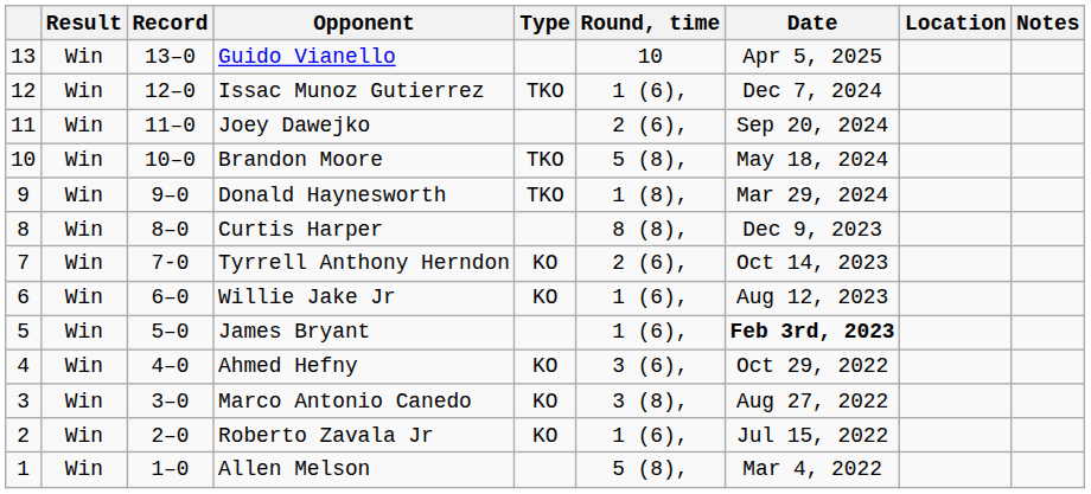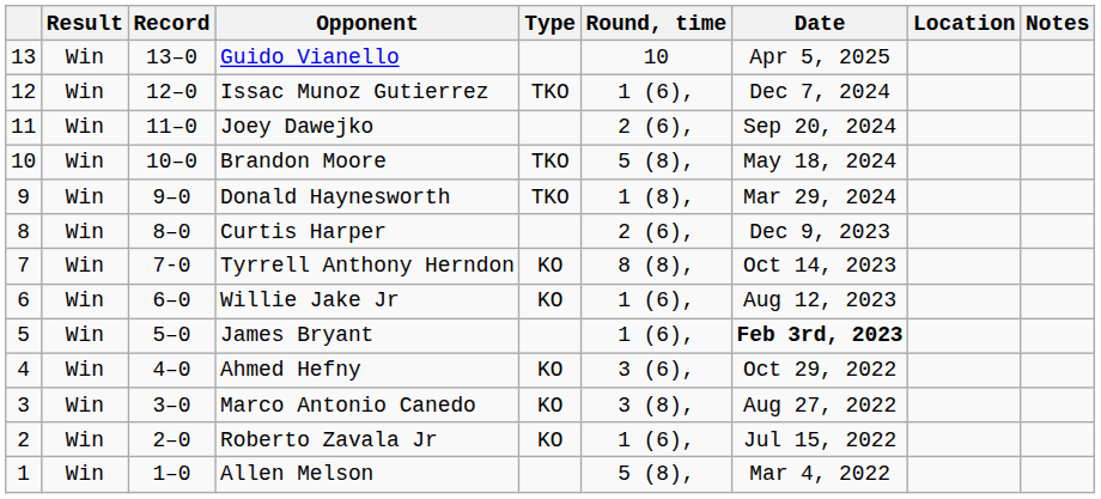Curtis Harper | Round, time: 8 (8), -> 2 (6),
Tyrrell Anthony Herndon | Round, time: 2 (6), -> 8 (8),
